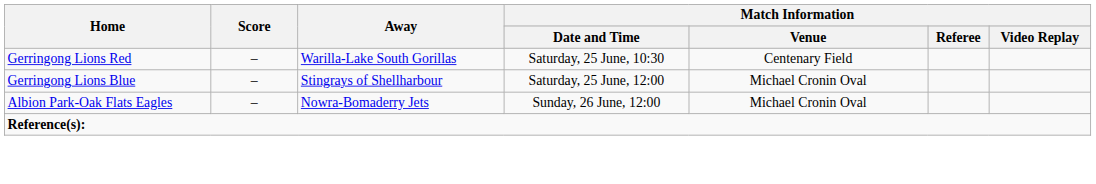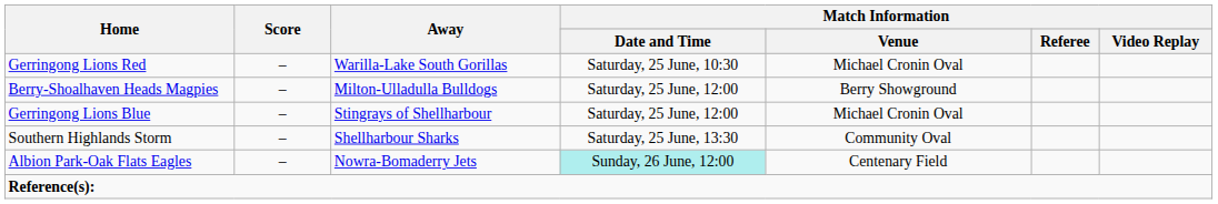Gerringong Lions Red | Match Information / Venue: Centenary Field -> Michael Cronin Oval
+ row: Berry-Shoalhaven Heads Magpies | – | Milton-Ulladulla Bulldogs | Saturday, 25 June, 12:00 | Berry Showground
+ row: Southern Highlands Storm | – | Shellharbour Sharks | Saturday, 25 June, 13:30 | Community Oval
Albion Park-Oak Flats Eagles | Match Information / Date and Time: no background -> paleturquoise background
Albion Park-Oak Flats Eagles | Match Information / Venue: Michael Cronin Oval -> Centenary Field
